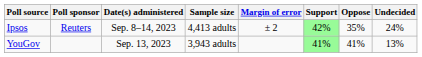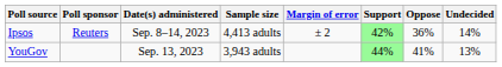Ipsos | Oppose: 35% -> 36%
Ipsos | Undecided: 24% -> 14%
YouGov | Support: 41% -> 44%
